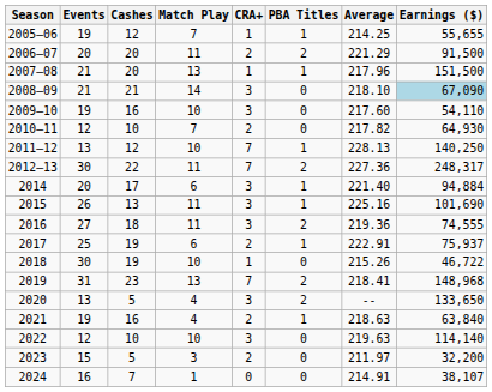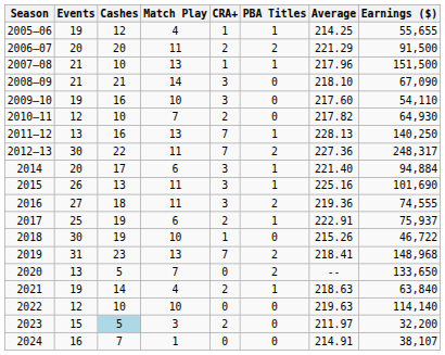2005–06 | Match Play: 7 -> 4
2007–08 | Cashes: 20 -> 10
2008–09 | Earnings ($): lightblue background -> no background
2011–12 | Cashes: 12 -> 16
2011–12 | Match Play: 10 -> 13
2020 | Match Play: 4 -> 7
2020 | CRA+: 3 -> 0
2021 | Cashes: 16 -> 14
2022 | CRA+: 3 -> 0
2023 | Cashes: no background -> lightblue background
